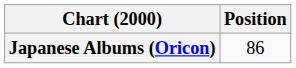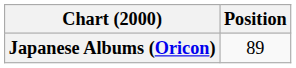Japanese Albums (Oricon) | Position: 86 -> 89
